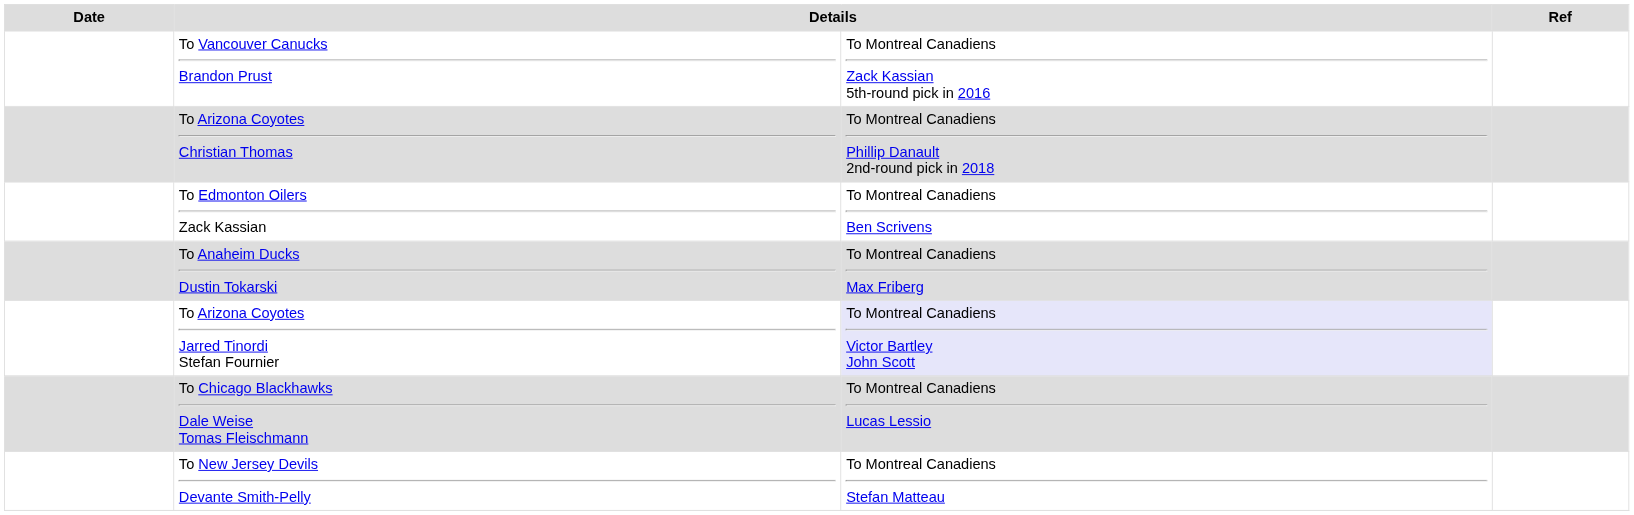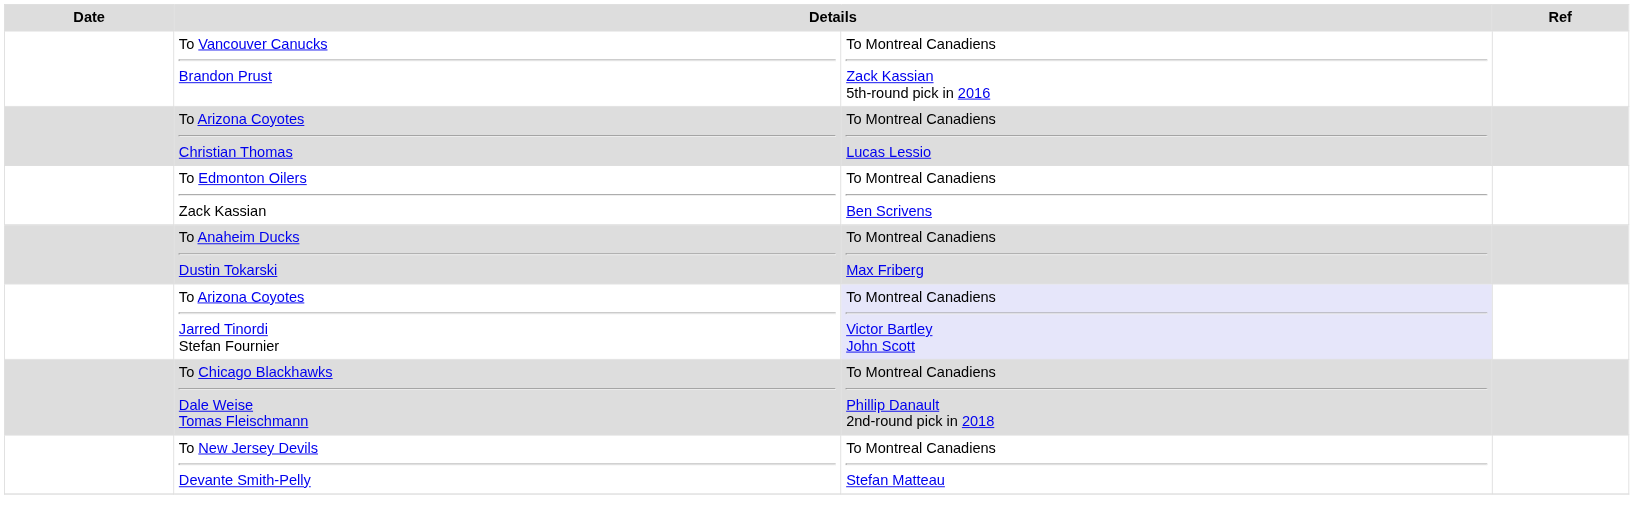To Arizona Coyotes Christian Thomas | column 3: To Montreal Canadiens Phillip Danault 2nd-round pick in 2018 -> To Montreal Canadiens Lucas Lessio
To Chicago Blackhawks Dale Weise Tomas Fleischmann | column 3: To Montreal Canadiens Lucas Lessio -> To Montreal Canadiens Phillip Danault 2nd-round pick in 2018
